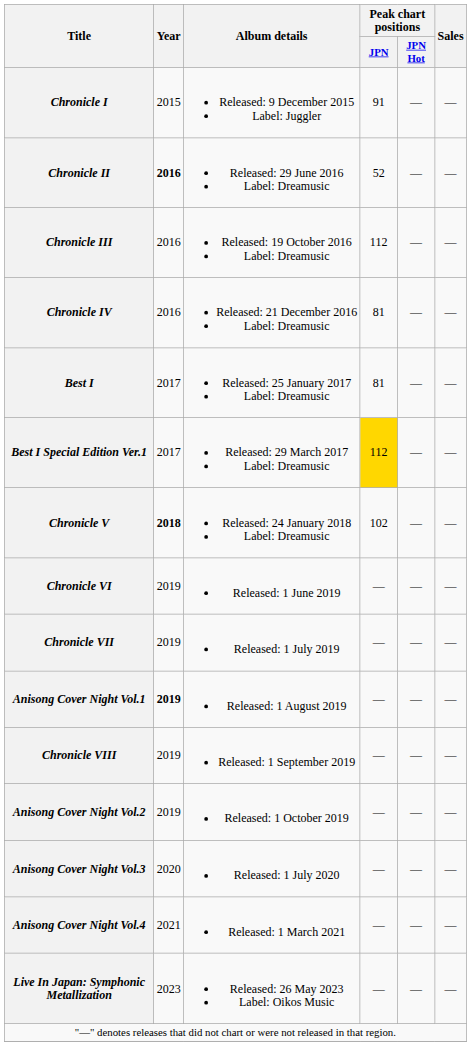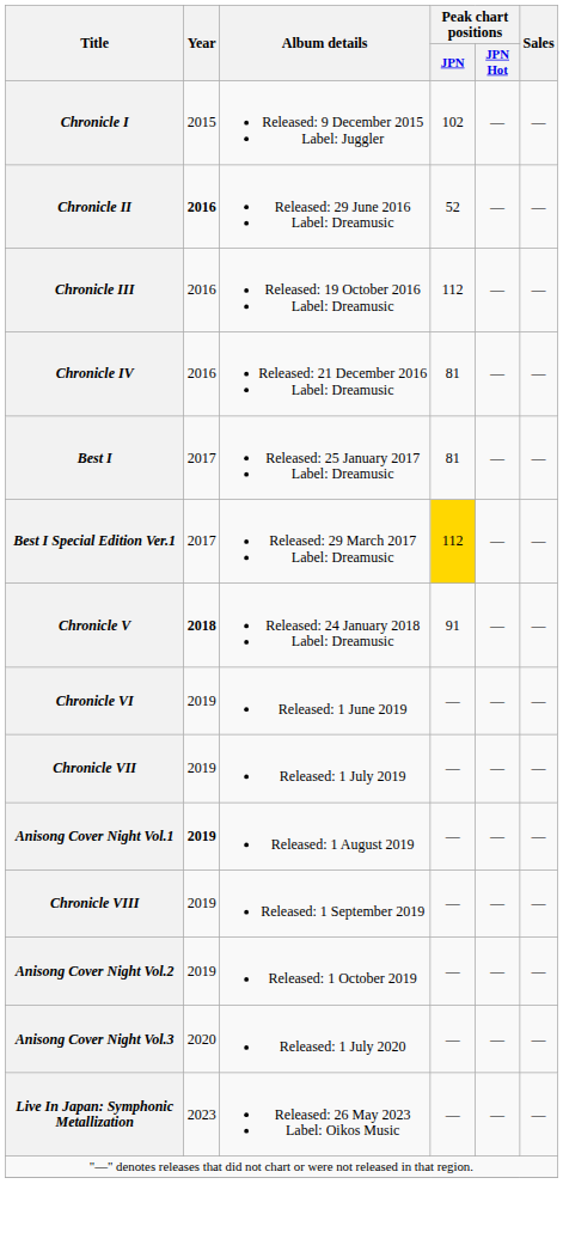Chronicle I | Peak chart positions / JPN: 91 -> 102
Chronicle V | Peak chart positions / JPN: 102 -> 91
- row: Anisong Cover Night Vol.4 | 2021 | Released: 1 March 2021 | — | — | —
